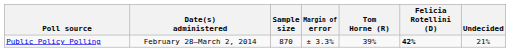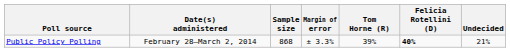Public Policy Polling | Sample size: 870 -> 868
Public Policy Polling | Felicia Rotellini (D): 42% -> 40%
